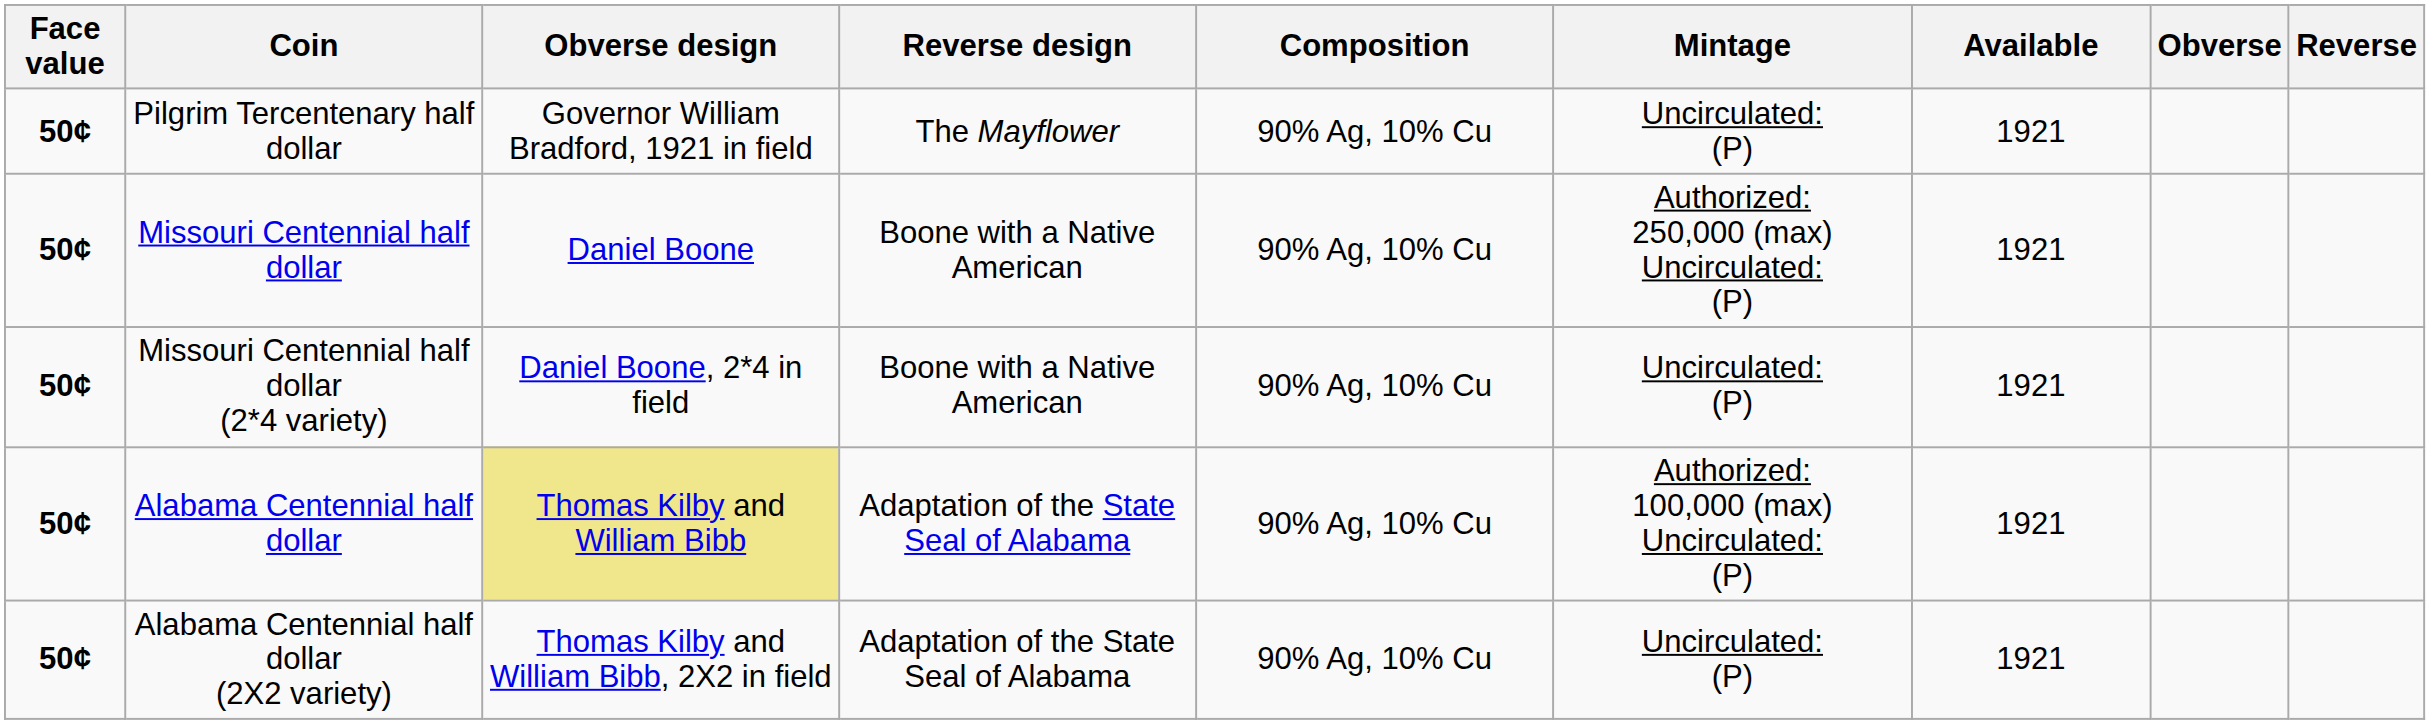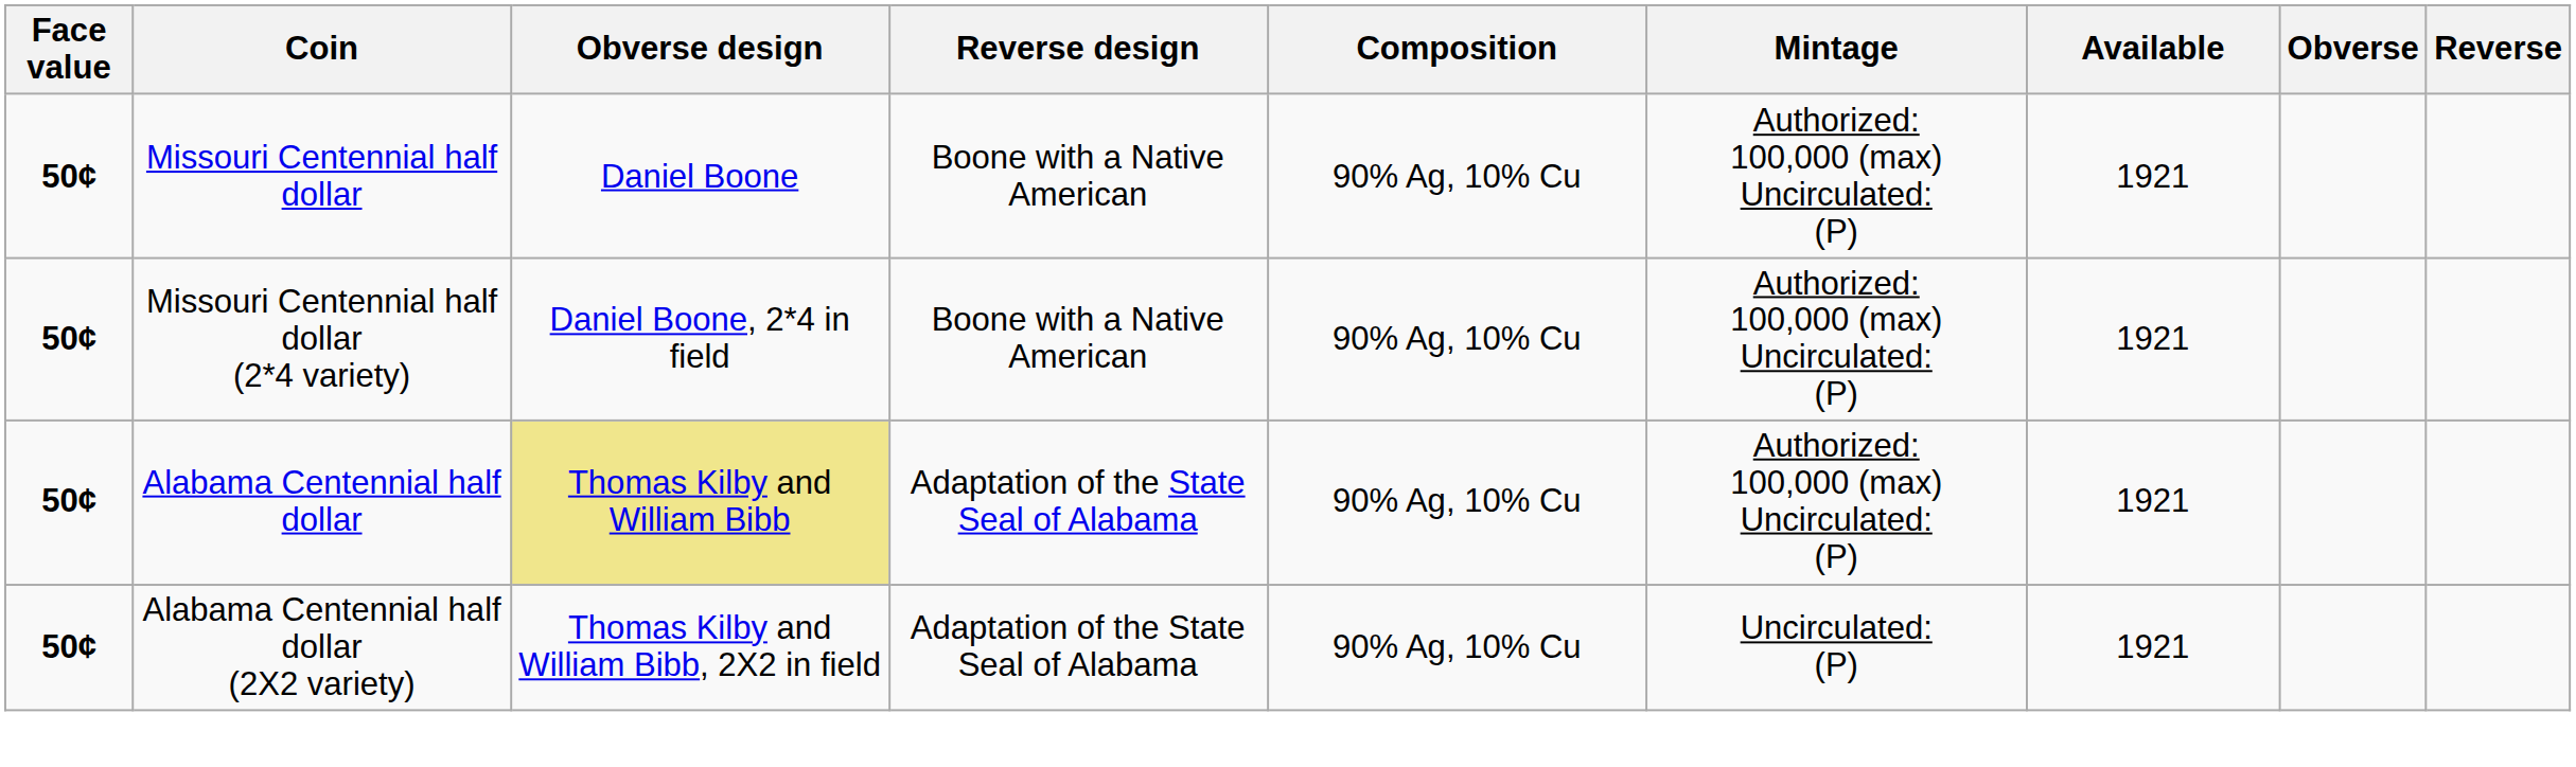- row: 50¢ | Pilgrim Tercentenary half dollar | Governor William Bradford, 1921 in field | The Mayflower | 90% Ag, 10% Cu | Uncirculated: (P) | 1921
Missouri Centennial half dollar | Mintage: Authorized: 250,000 (max) Uncirculated: (P) -> Authorized: 100,000 (max) Uncirculated: (P)
Missouri Centennial half dollar (2*4 variety) | Mintage: Uncirculated: (P) -> Authorized: 100,000 (max) Uncirculated: (P)
